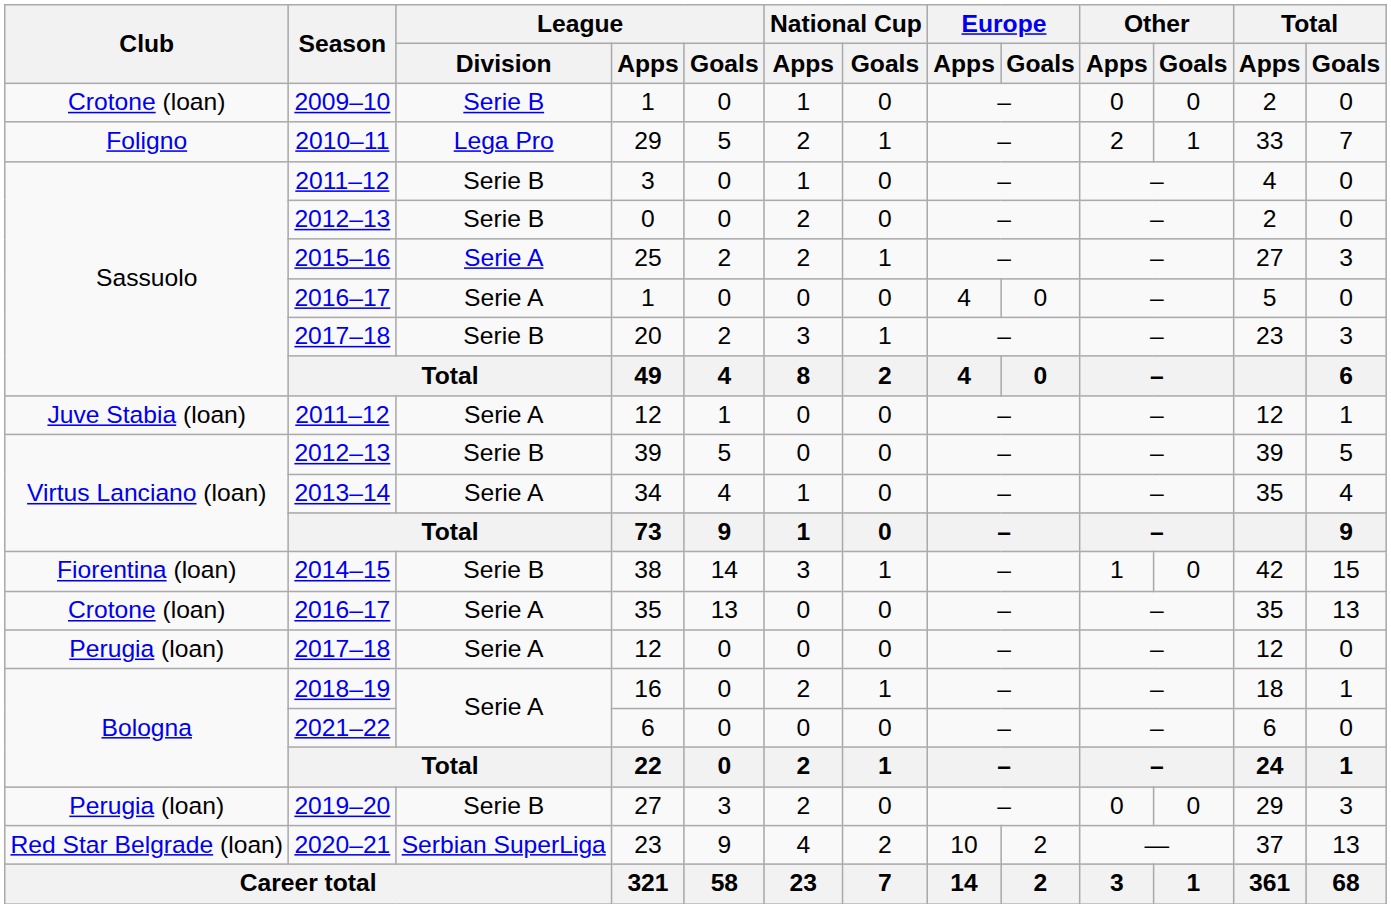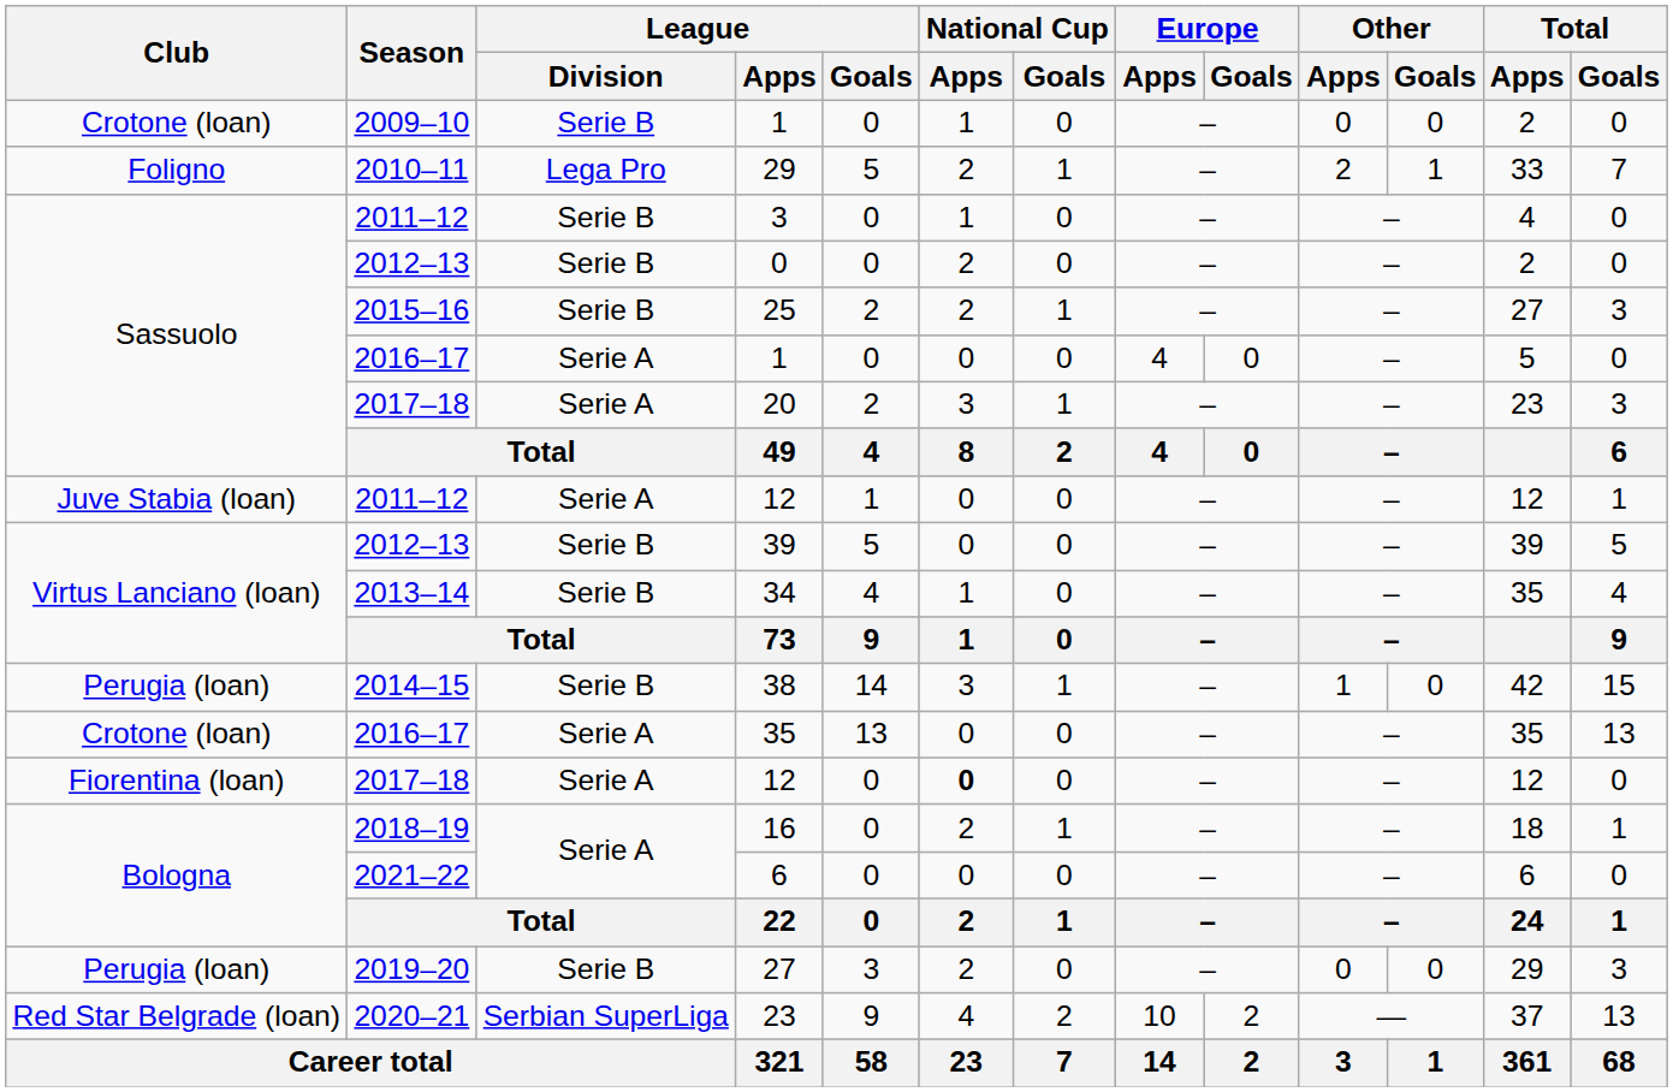25 | League / Division: Serie A -> Serie B
20 | League / Division: Serie B -> Serie A
34 | League / Division: Serie A -> Serie B
38 | Club: Fiorentina (loan) -> Perugia (loan)
2017–18 / 12 | Club: Perugia (loan) -> Fiorentina (loan)
2017–18 / 12 | National Cup / Apps: normal -> bold
